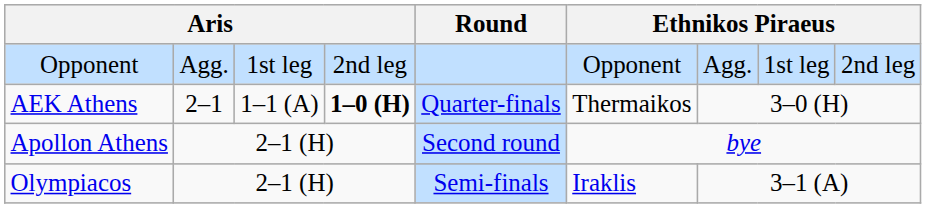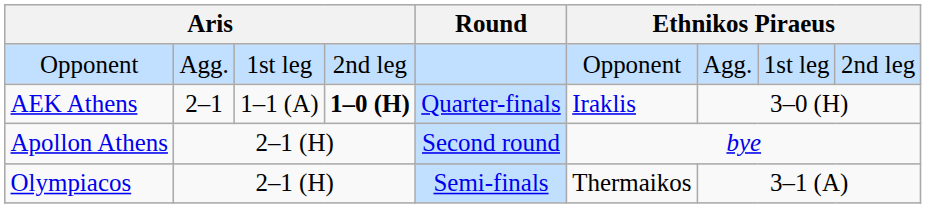AEK Athens | column 6: Thermaikos -> Iraklis
Olympiacos | column 6: Iraklis -> Thermaikos
